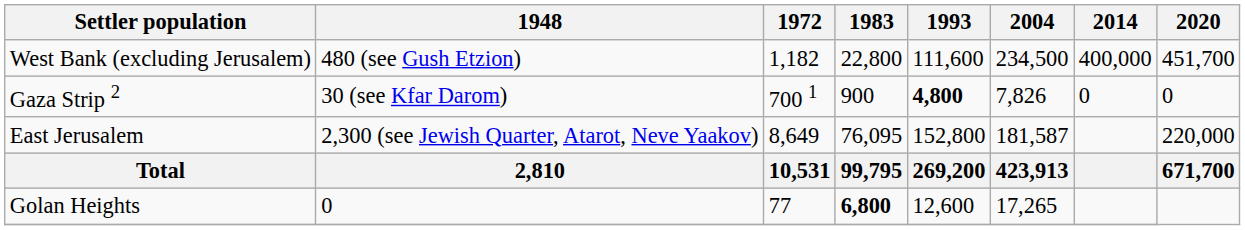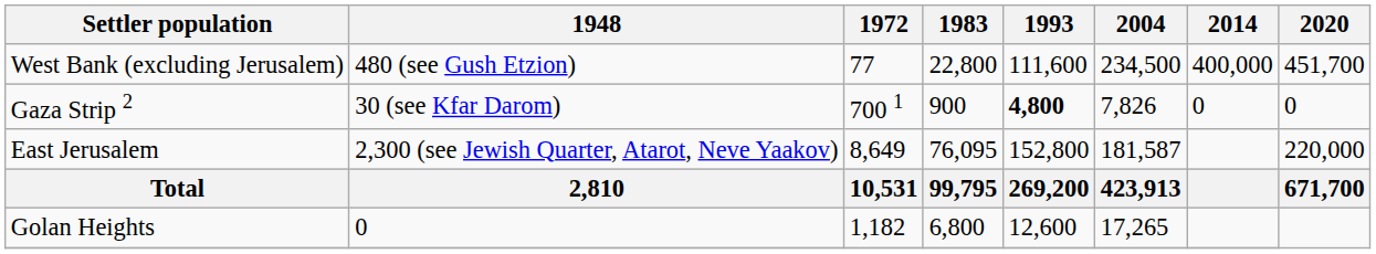West Bank (excluding Jerusalem) | 1972: 1,182 -> 77
Golan Heights | 1972: 77 -> 1,182
Golan Heights | 1983: bold -> normal
